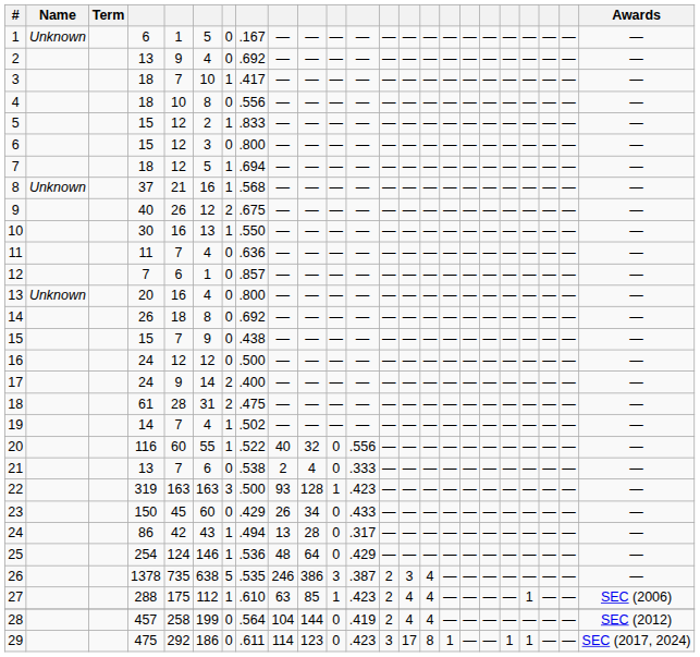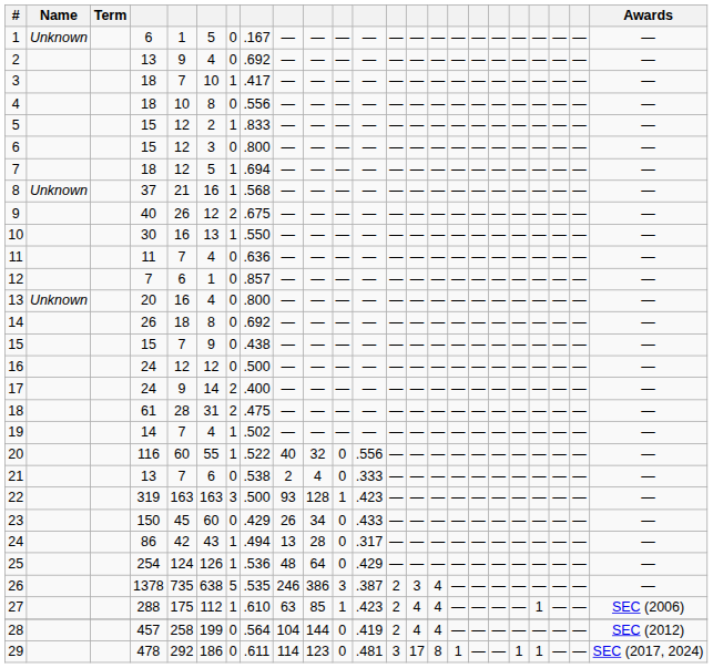25 | column 6: 146 -> 126
29 | column 4: 475 -> 478
29 | column 12: .423 -> .481
